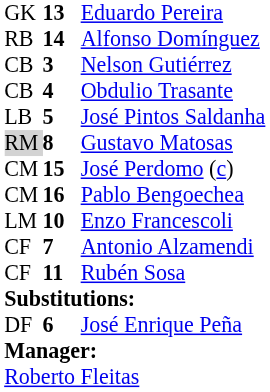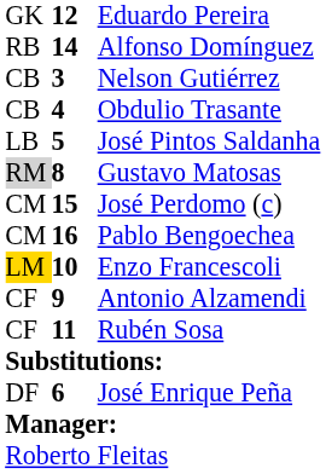Eduardo Pereira | column 2: 13 -> 12
Enzo Francescoli | column 1: no background -> gold background
Antonio Alzamendi | column 2: 7 -> 9
